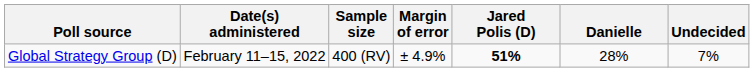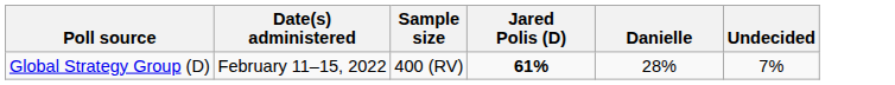- column: Margin of error | ± 4.9%
Global Strategy Group (D) | Jared Polis (D): 51% -> 61%
